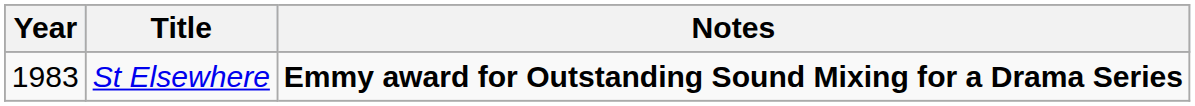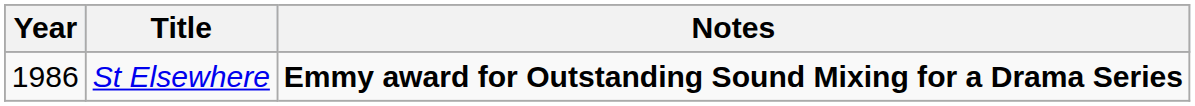St Elsewhere | Year: 1983 -> 1986
